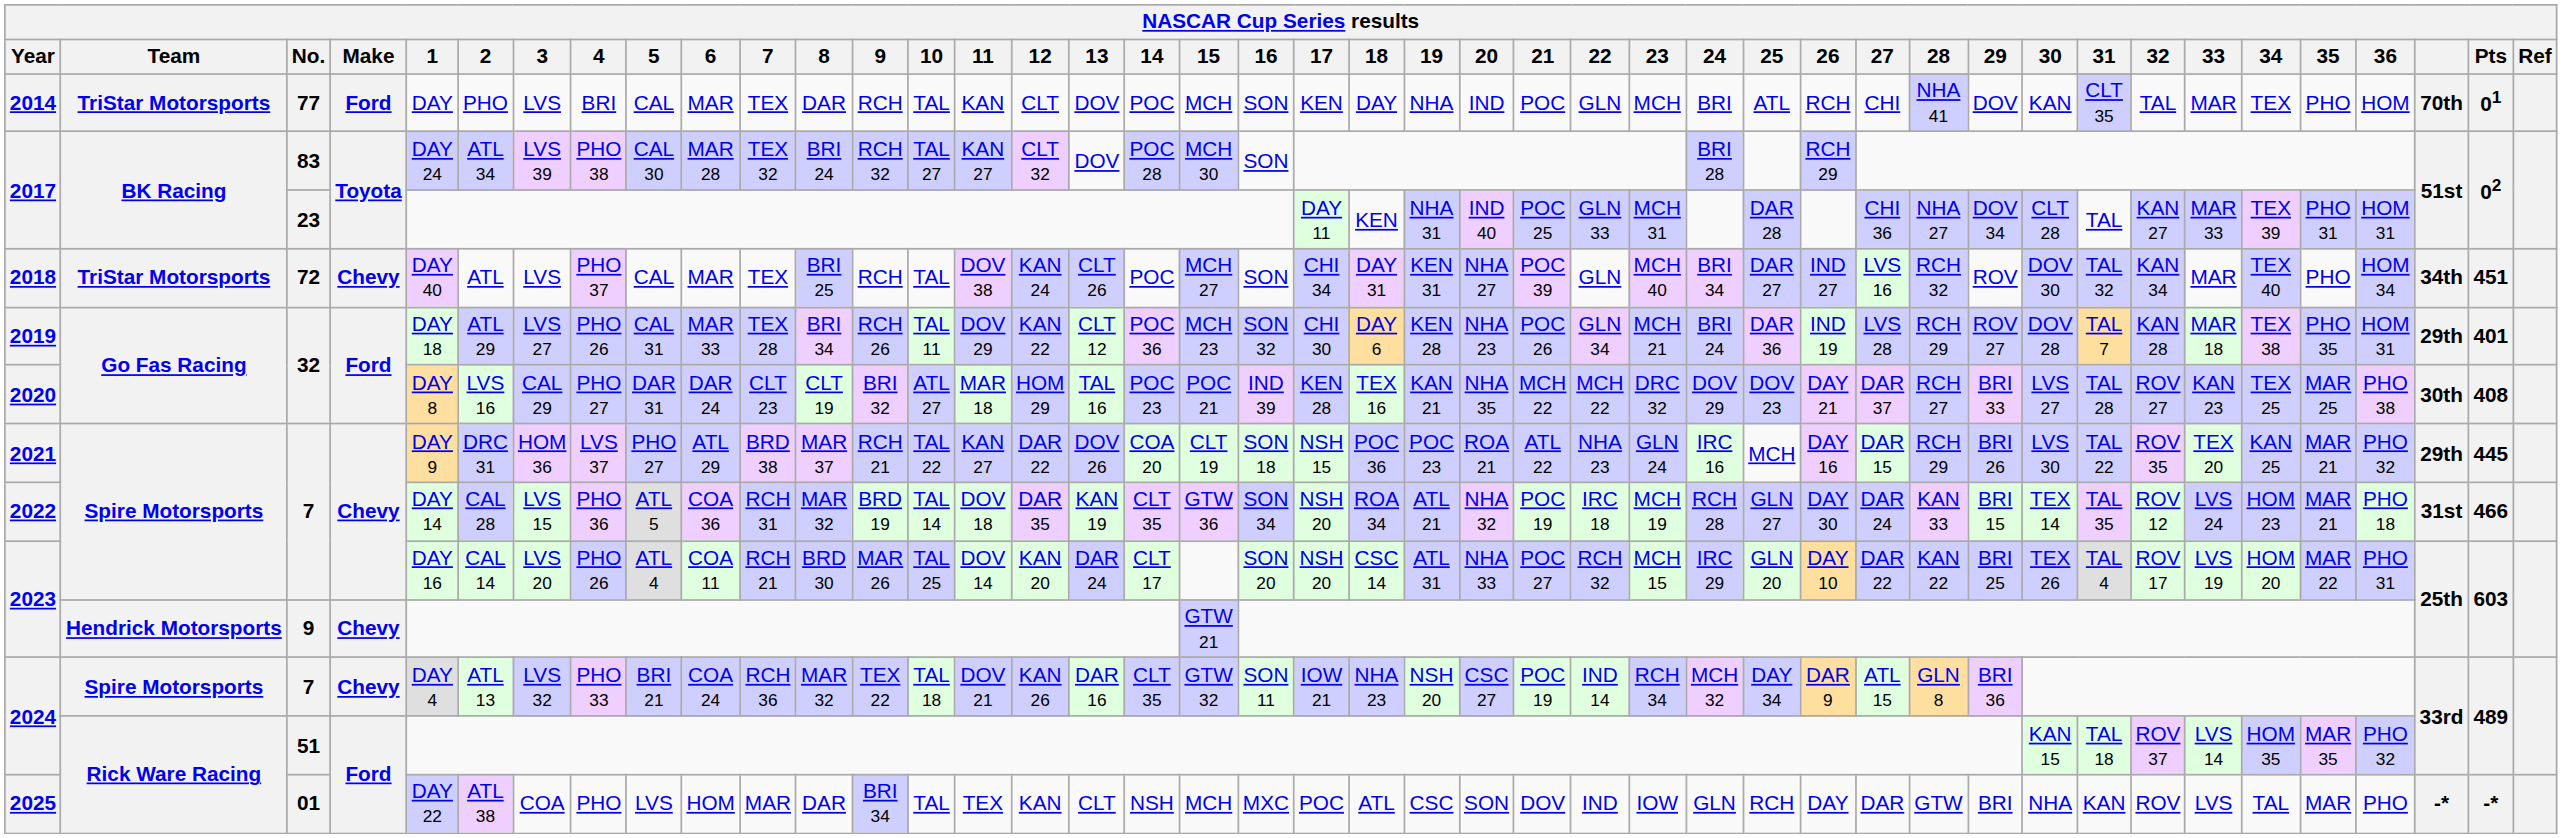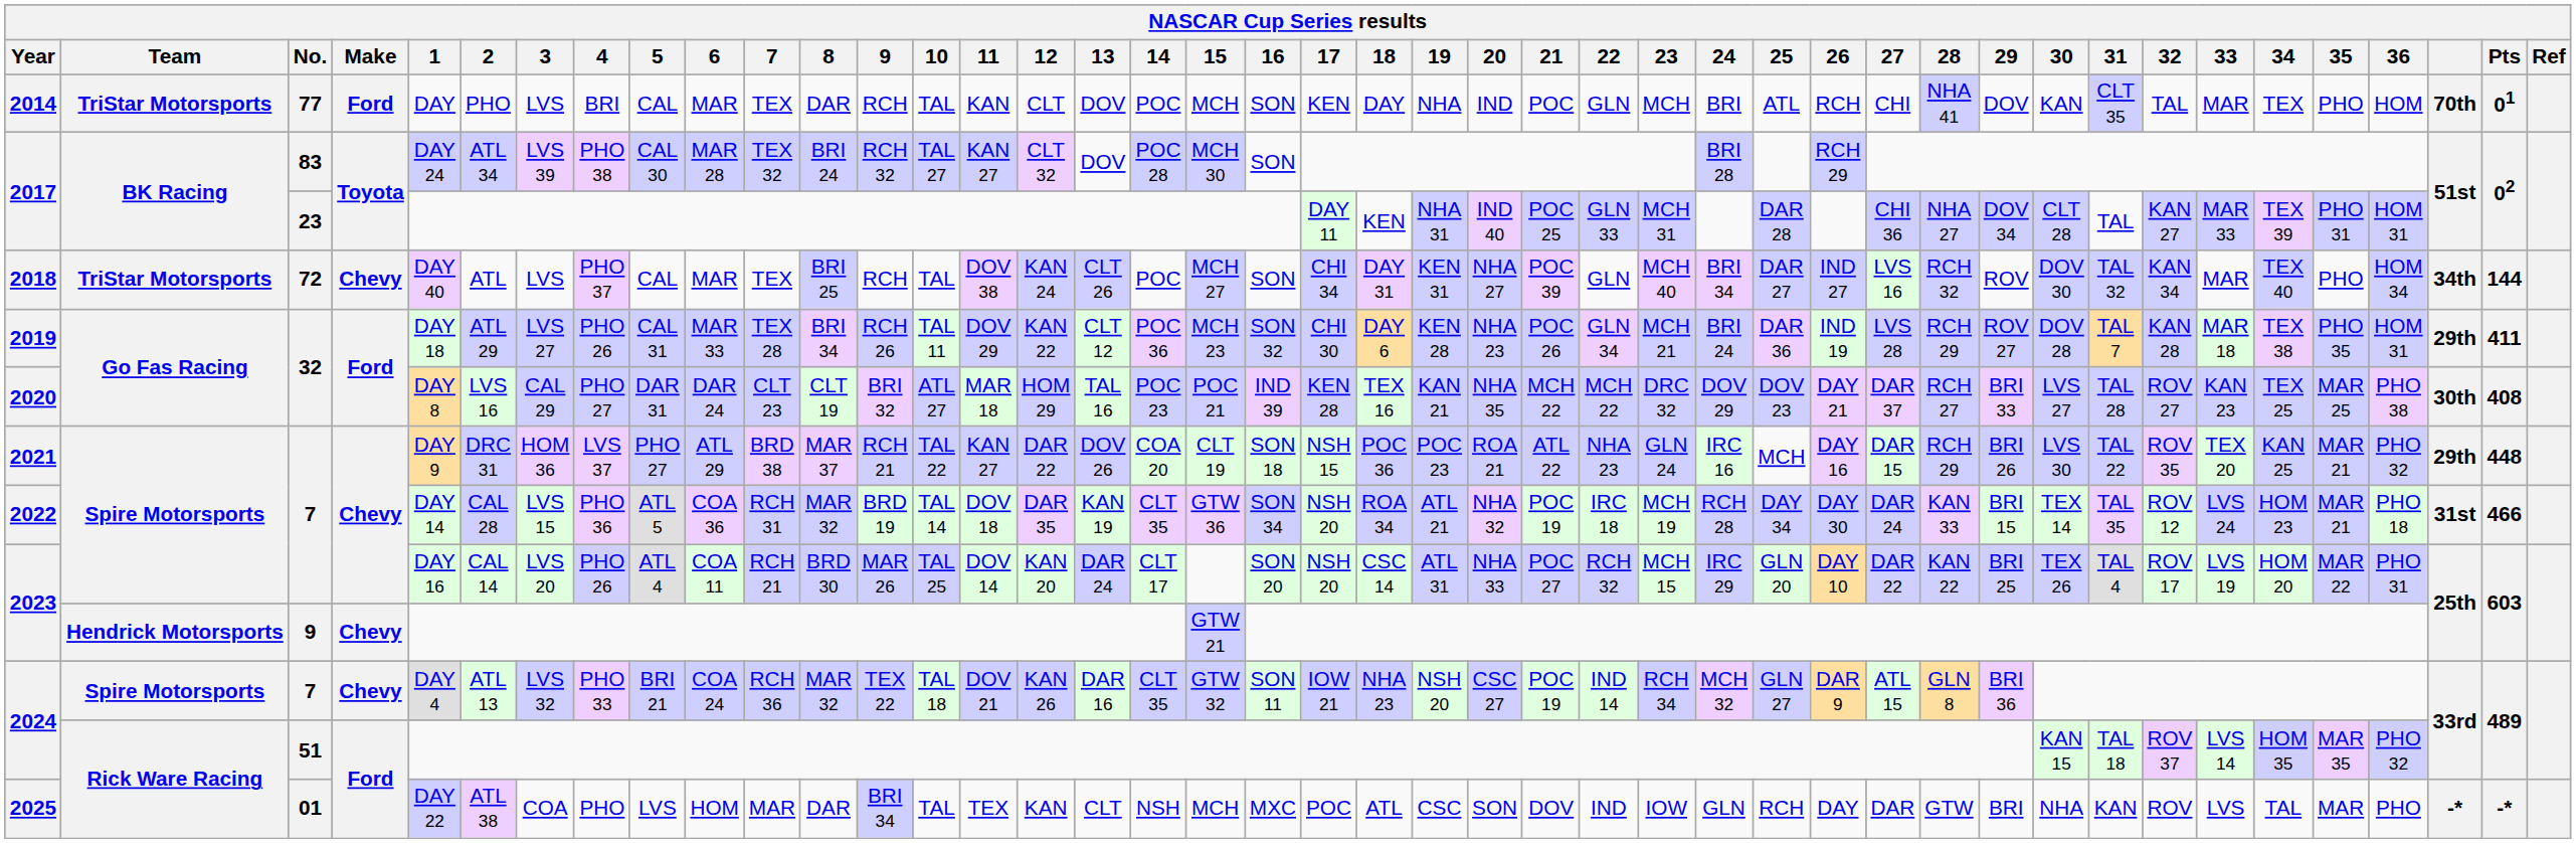2018 | Pts: 451 -> 144
2019 | Pts: 401 -> 411
2021 | Pts: 445 -> 448
2022 | 25: GLN 27 -> DAY 34
2024 / 7 | 25: DAY 34 -> GLN 27
